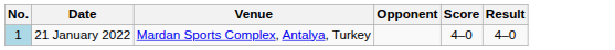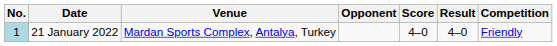+ column: Competition | Friendly
